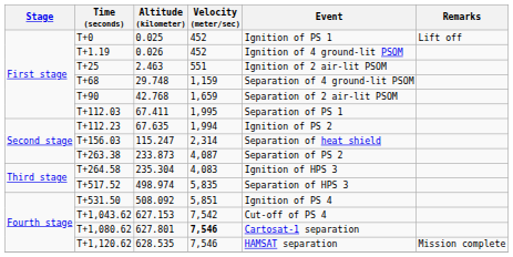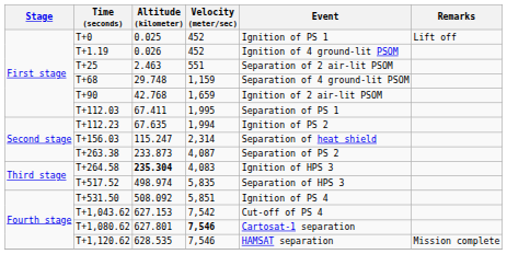T+25 | Event: Ignition of 2 air-lit PSOM -> Separation of 2 air-lit PSOM
T+90 | Event: Separation of 2 air-lit PSOM -> Ignition of 2 air-lit PSOM
T+264.58 | Altitude (kilometer): normal -> bold
